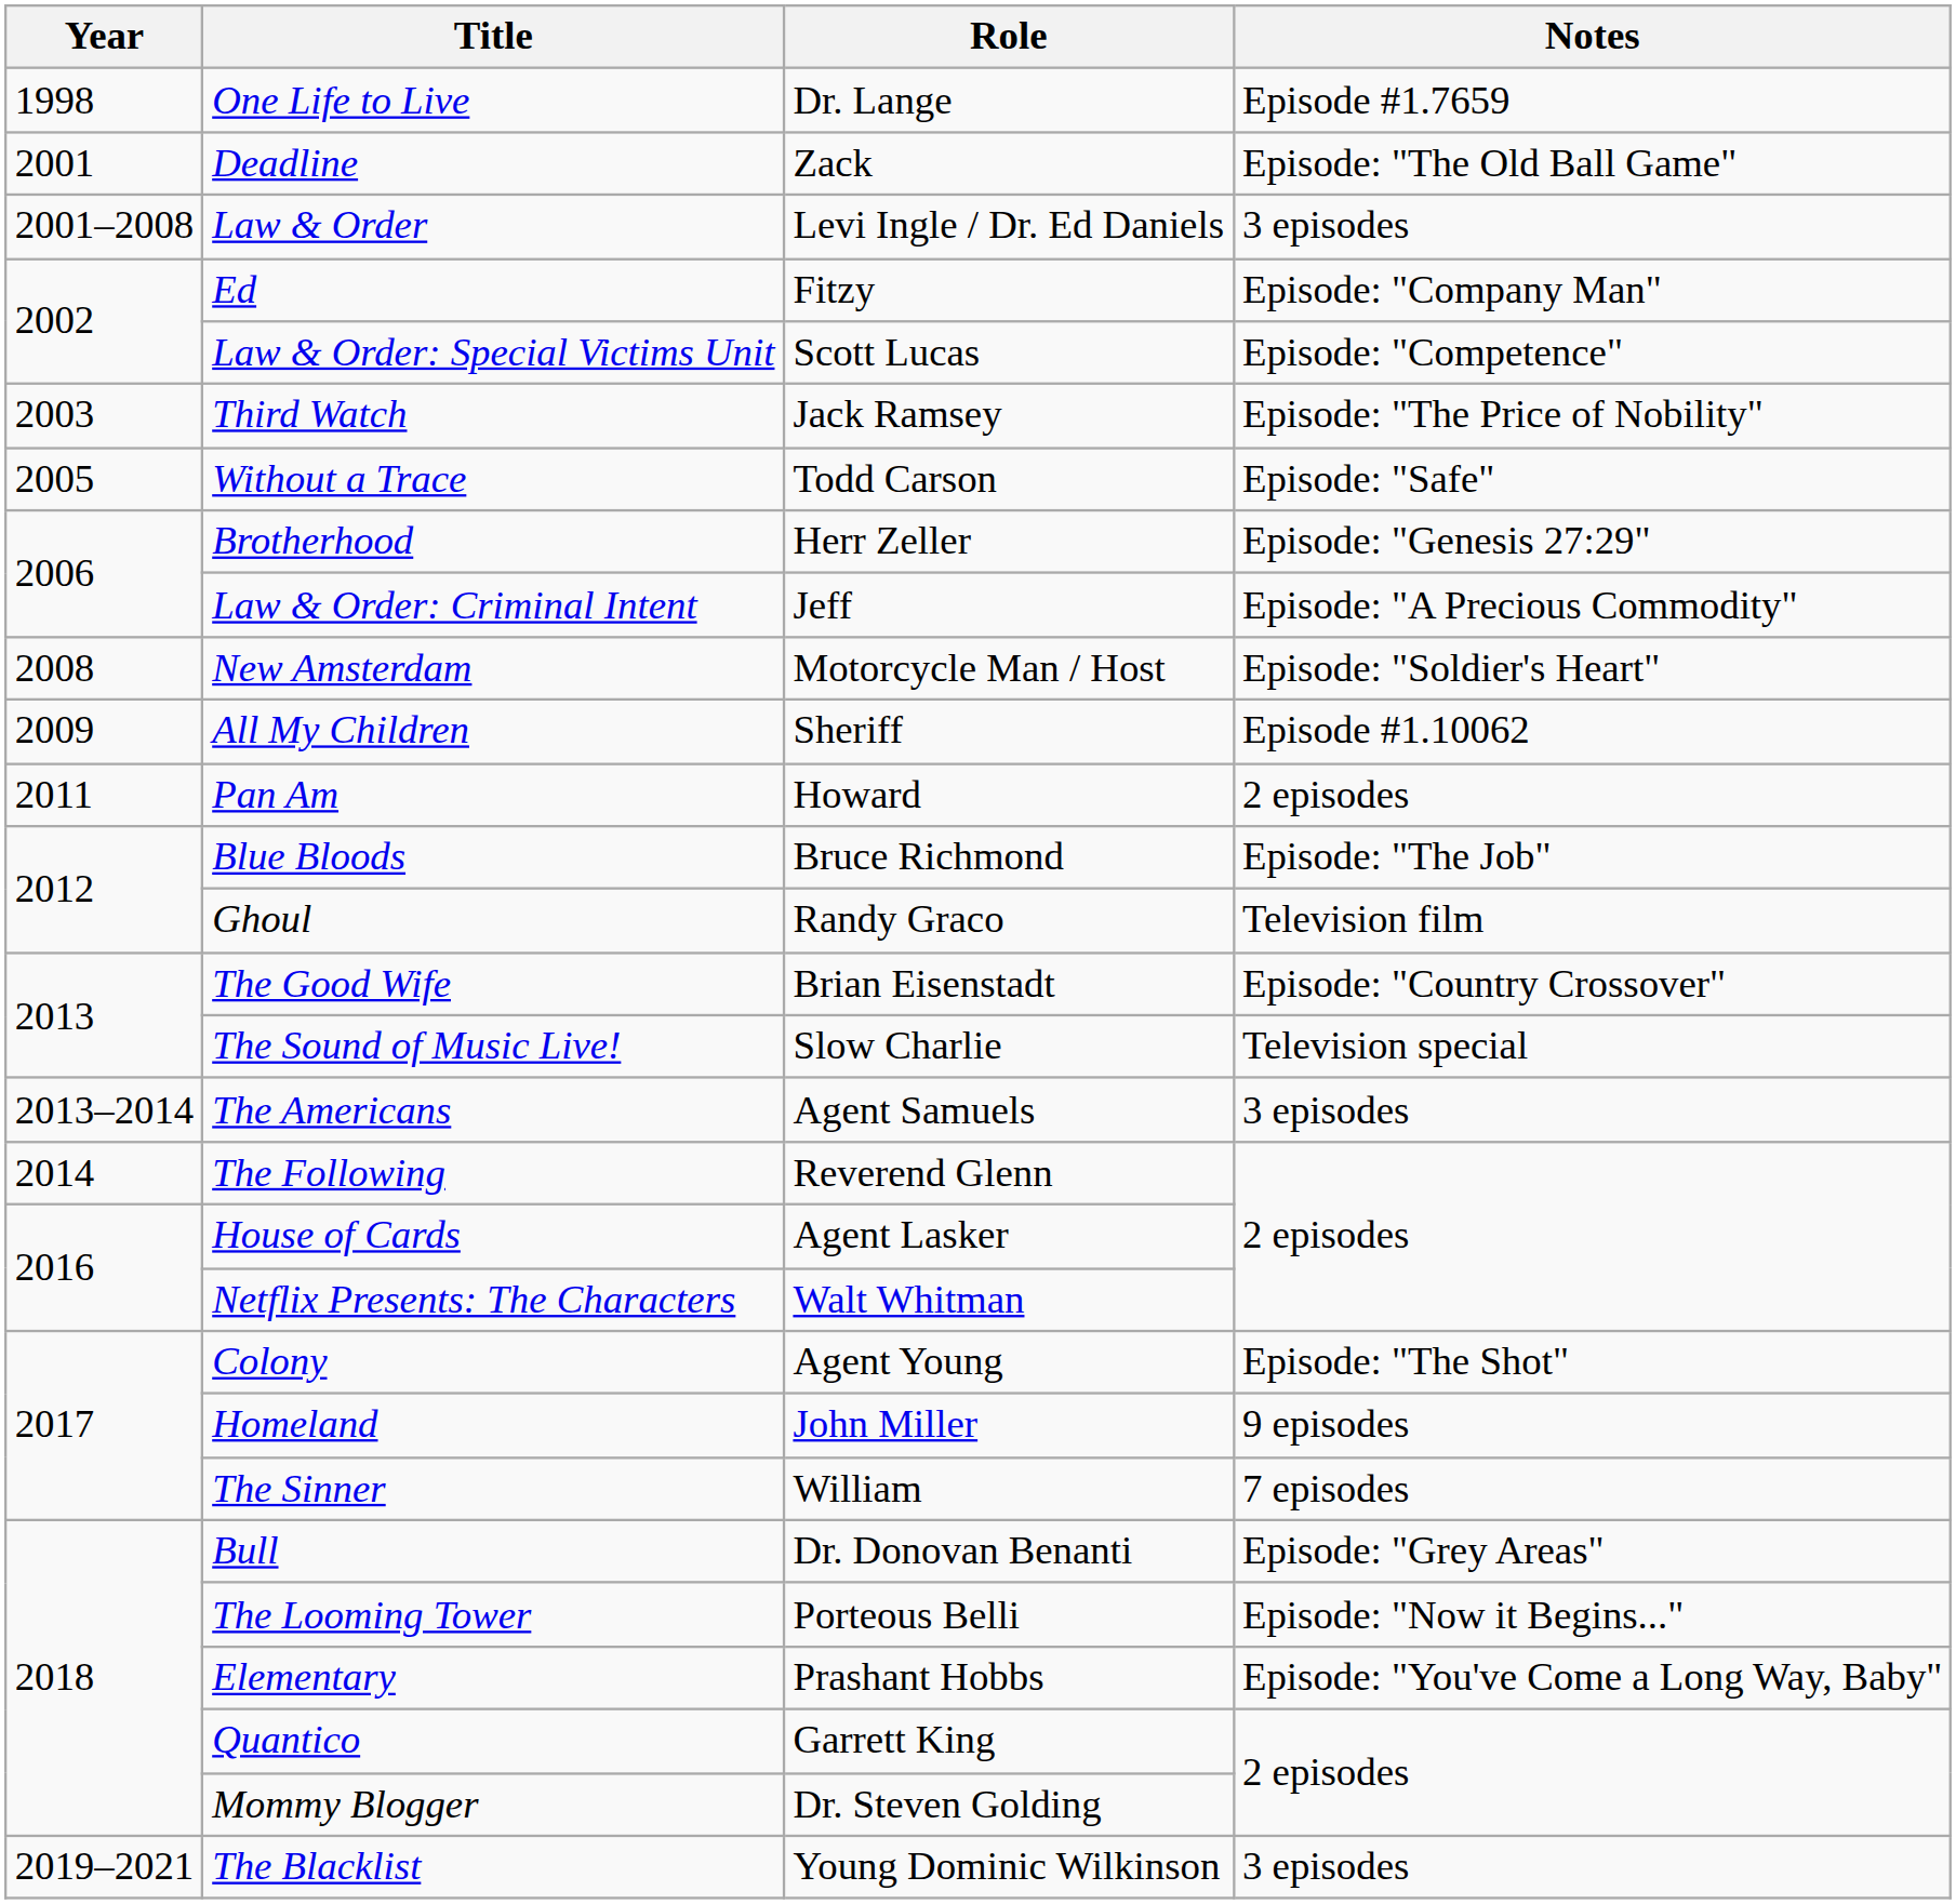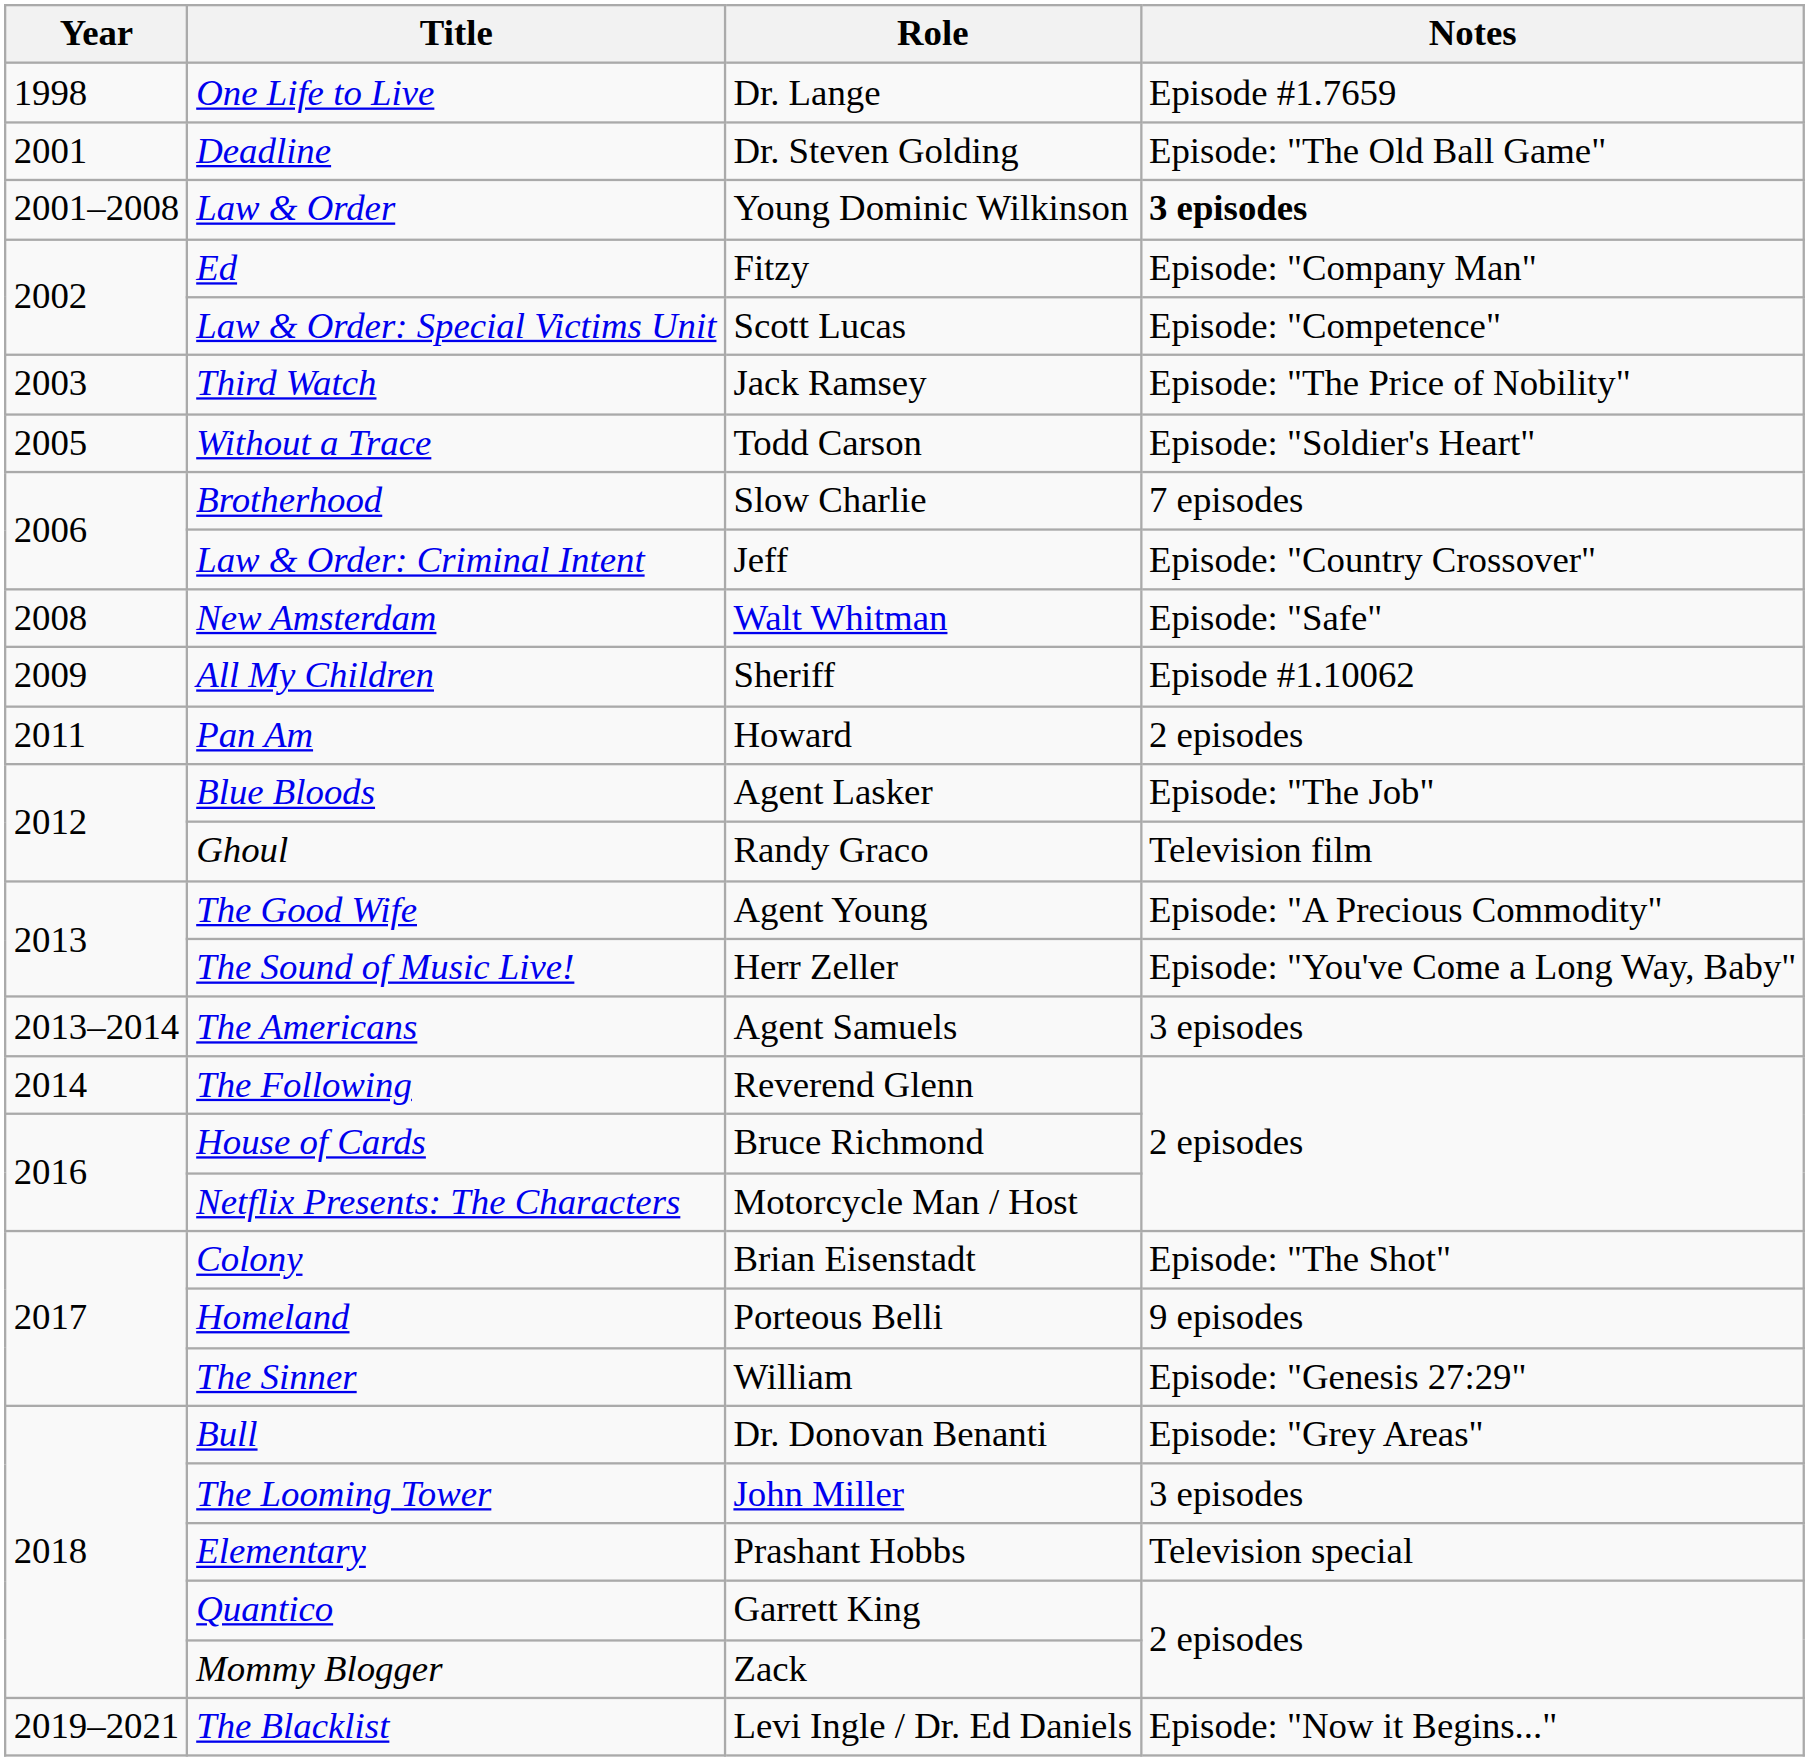Deadline | Role: Zack -> Dr. Steven Golding
Law & Order | Role: Levi Ingle / Dr. Ed Daniels -> Young Dominic Wilkinson
Law & Order | Notes: normal -> bold
Without a Trace | Notes: Episode: "Safe" -> Episode: "Soldier's Heart"
Brotherhood | Role: Herr Zeller -> Slow Charlie
Brotherhood | Notes: Episode: "Genesis 27:29" -> 7 episodes
Law & Order: Criminal Intent | Notes: Episode: "A Precious Commodity" -> Episode: "Country Crossover"
New Amsterdam | Role: Motorcycle Man / Host -> Walt Whitman
New Amsterdam | Notes: Episode: "Soldier's Heart" -> Episode: "Safe"
Blue Bloods | Role: Bruce Richmond -> Agent Lasker
The Good Wife | Role: Brian Eisenstadt -> Agent Young
The Good Wife | Notes: Episode: "Country Crossover" -> Episode: "A Precious Commodity"
The Sound of Music Live! | Role: Slow Charlie -> Herr Zeller
The Sound of Music Live! | Notes: Television special -> Episode: "You've Come a Long Way, Baby"
House of Cards | Role: Agent Lasker -> Bruce Richmond
Netflix Presents: The Characters | Role: Walt Whitman -> Motorcycle Man / Host
Colony | Role: Agent Young -> Brian Eisenstadt
Homeland | Role: John Miller -> Porteous Belli
The Sinner | Notes: 7 episodes -> Episode: "Genesis 27:29"
The Looming Tower | Role: Porteous Belli -> John Miller
The Looming Tower | Notes: Episode: "Now it Begins..." -> 3 episodes
Elementary | Notes: Episode: "You've Come a Long Way, Baby" -> Television special
Mommy Blogger | Role: Dr. Steven Golding -> Zack
The Blacklist | Role: Young Dominic Wilkinson -> Levi Ingle / Dr. Ed Daniels
The Blacklist | Notes: 3 episodes -> Episode: "Now it Begins..."
